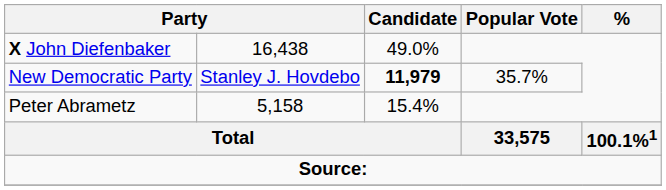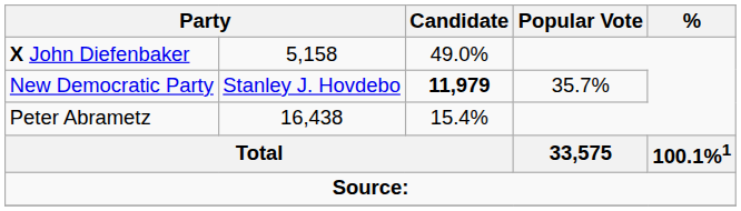X John Diefenbaker | column 2: 16,438 -> 5,158
Peter Abrametz | column 2: 5,158 -> 16,438
